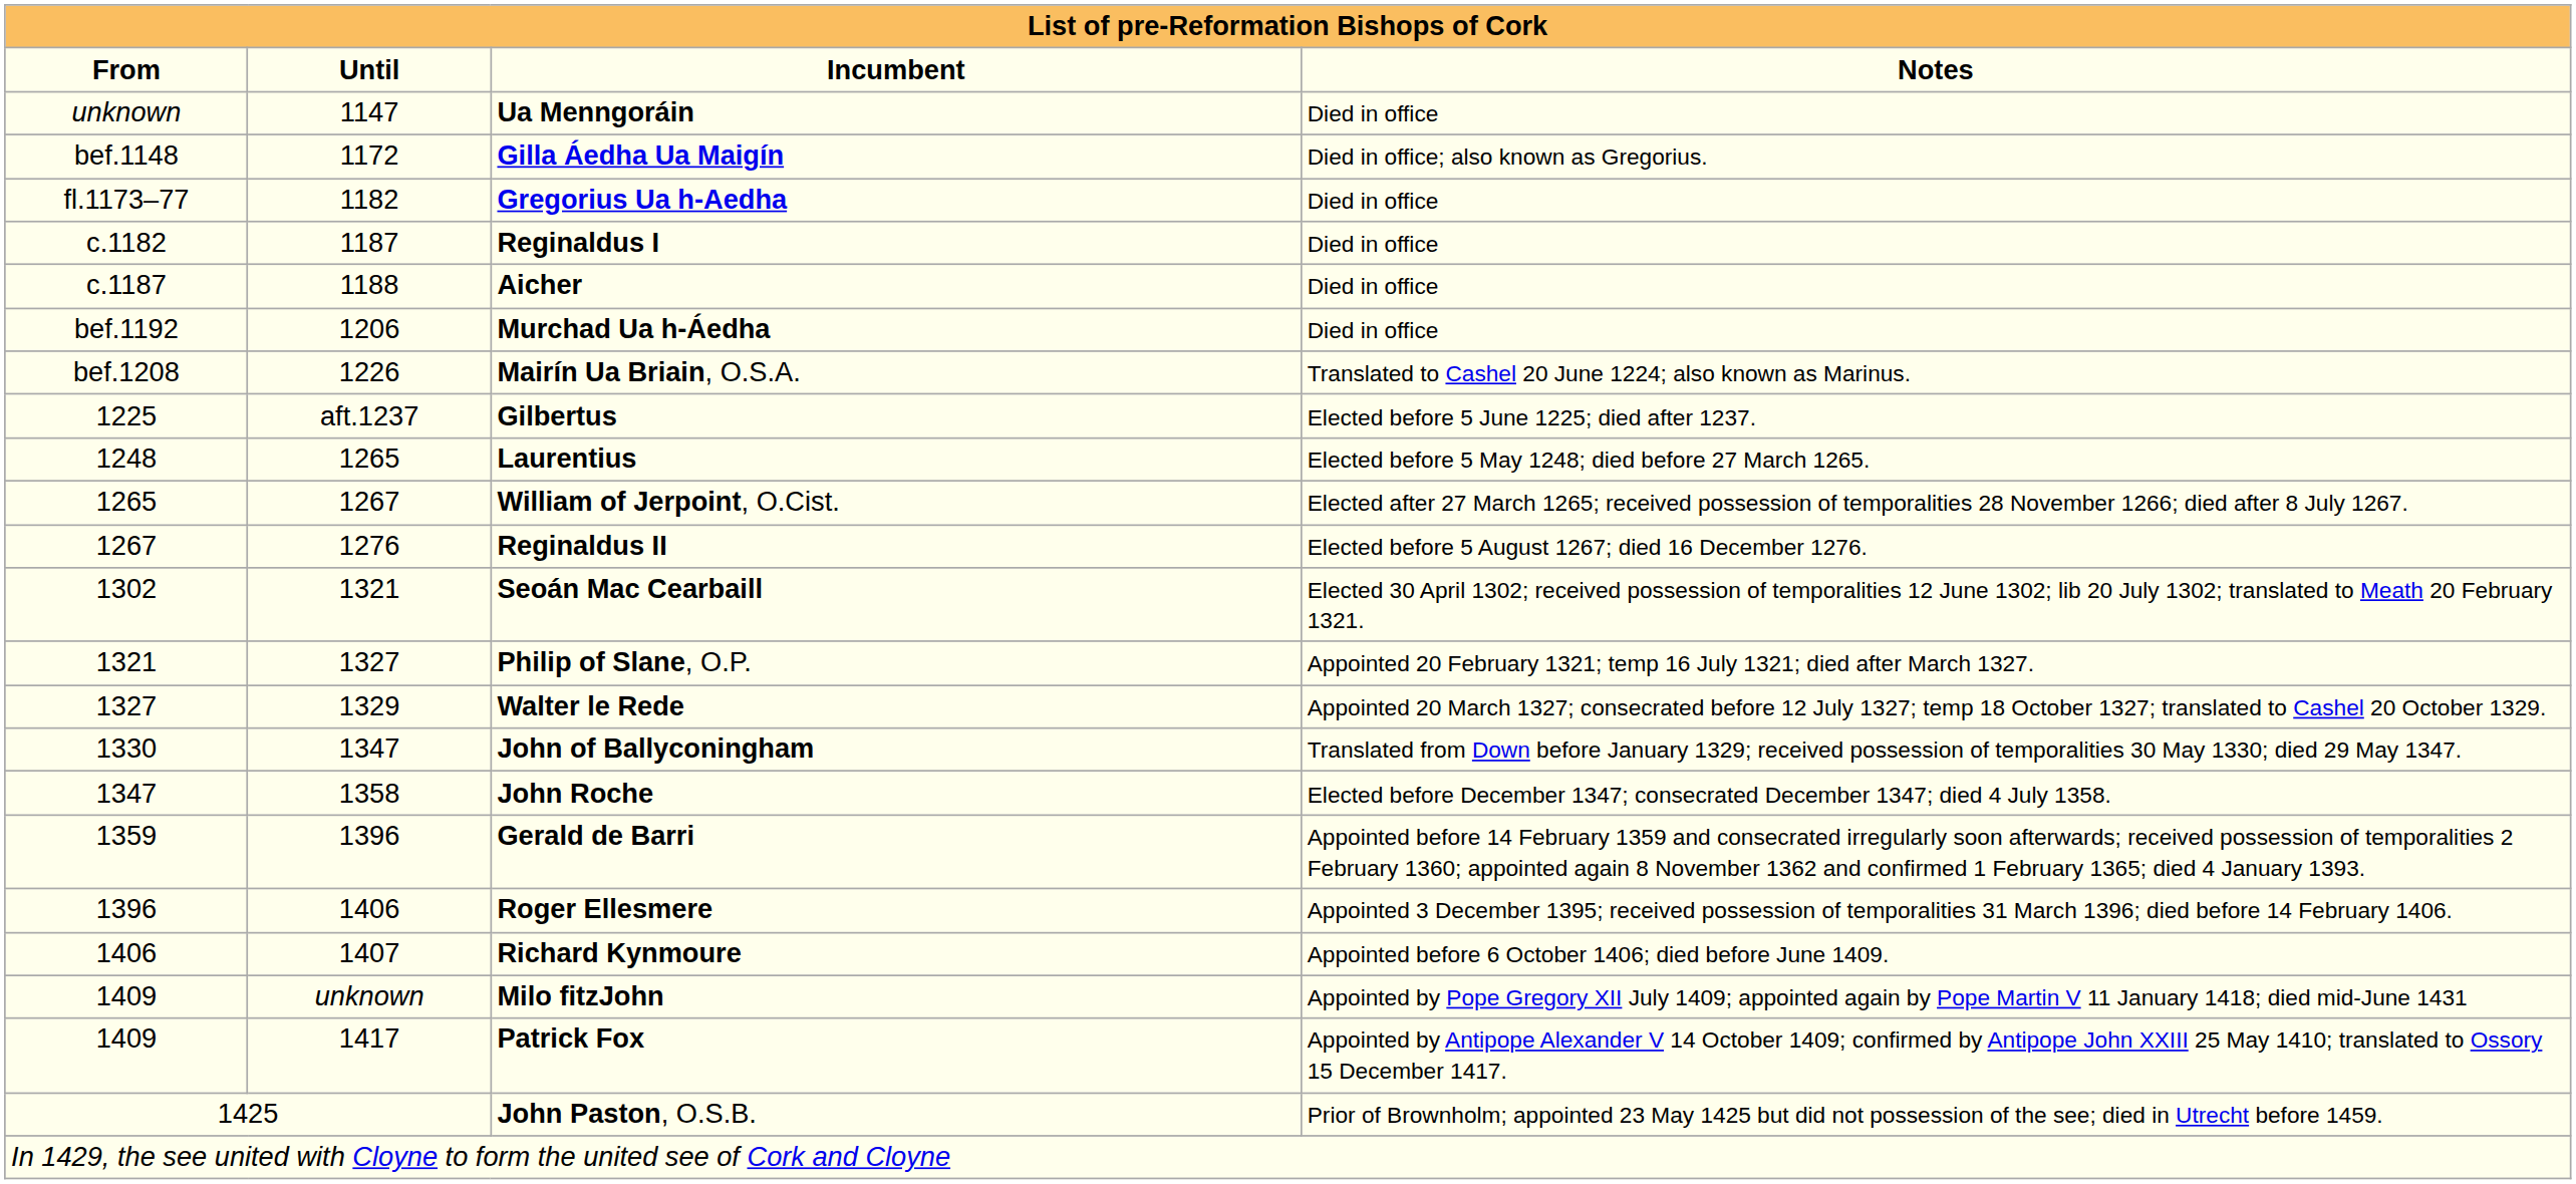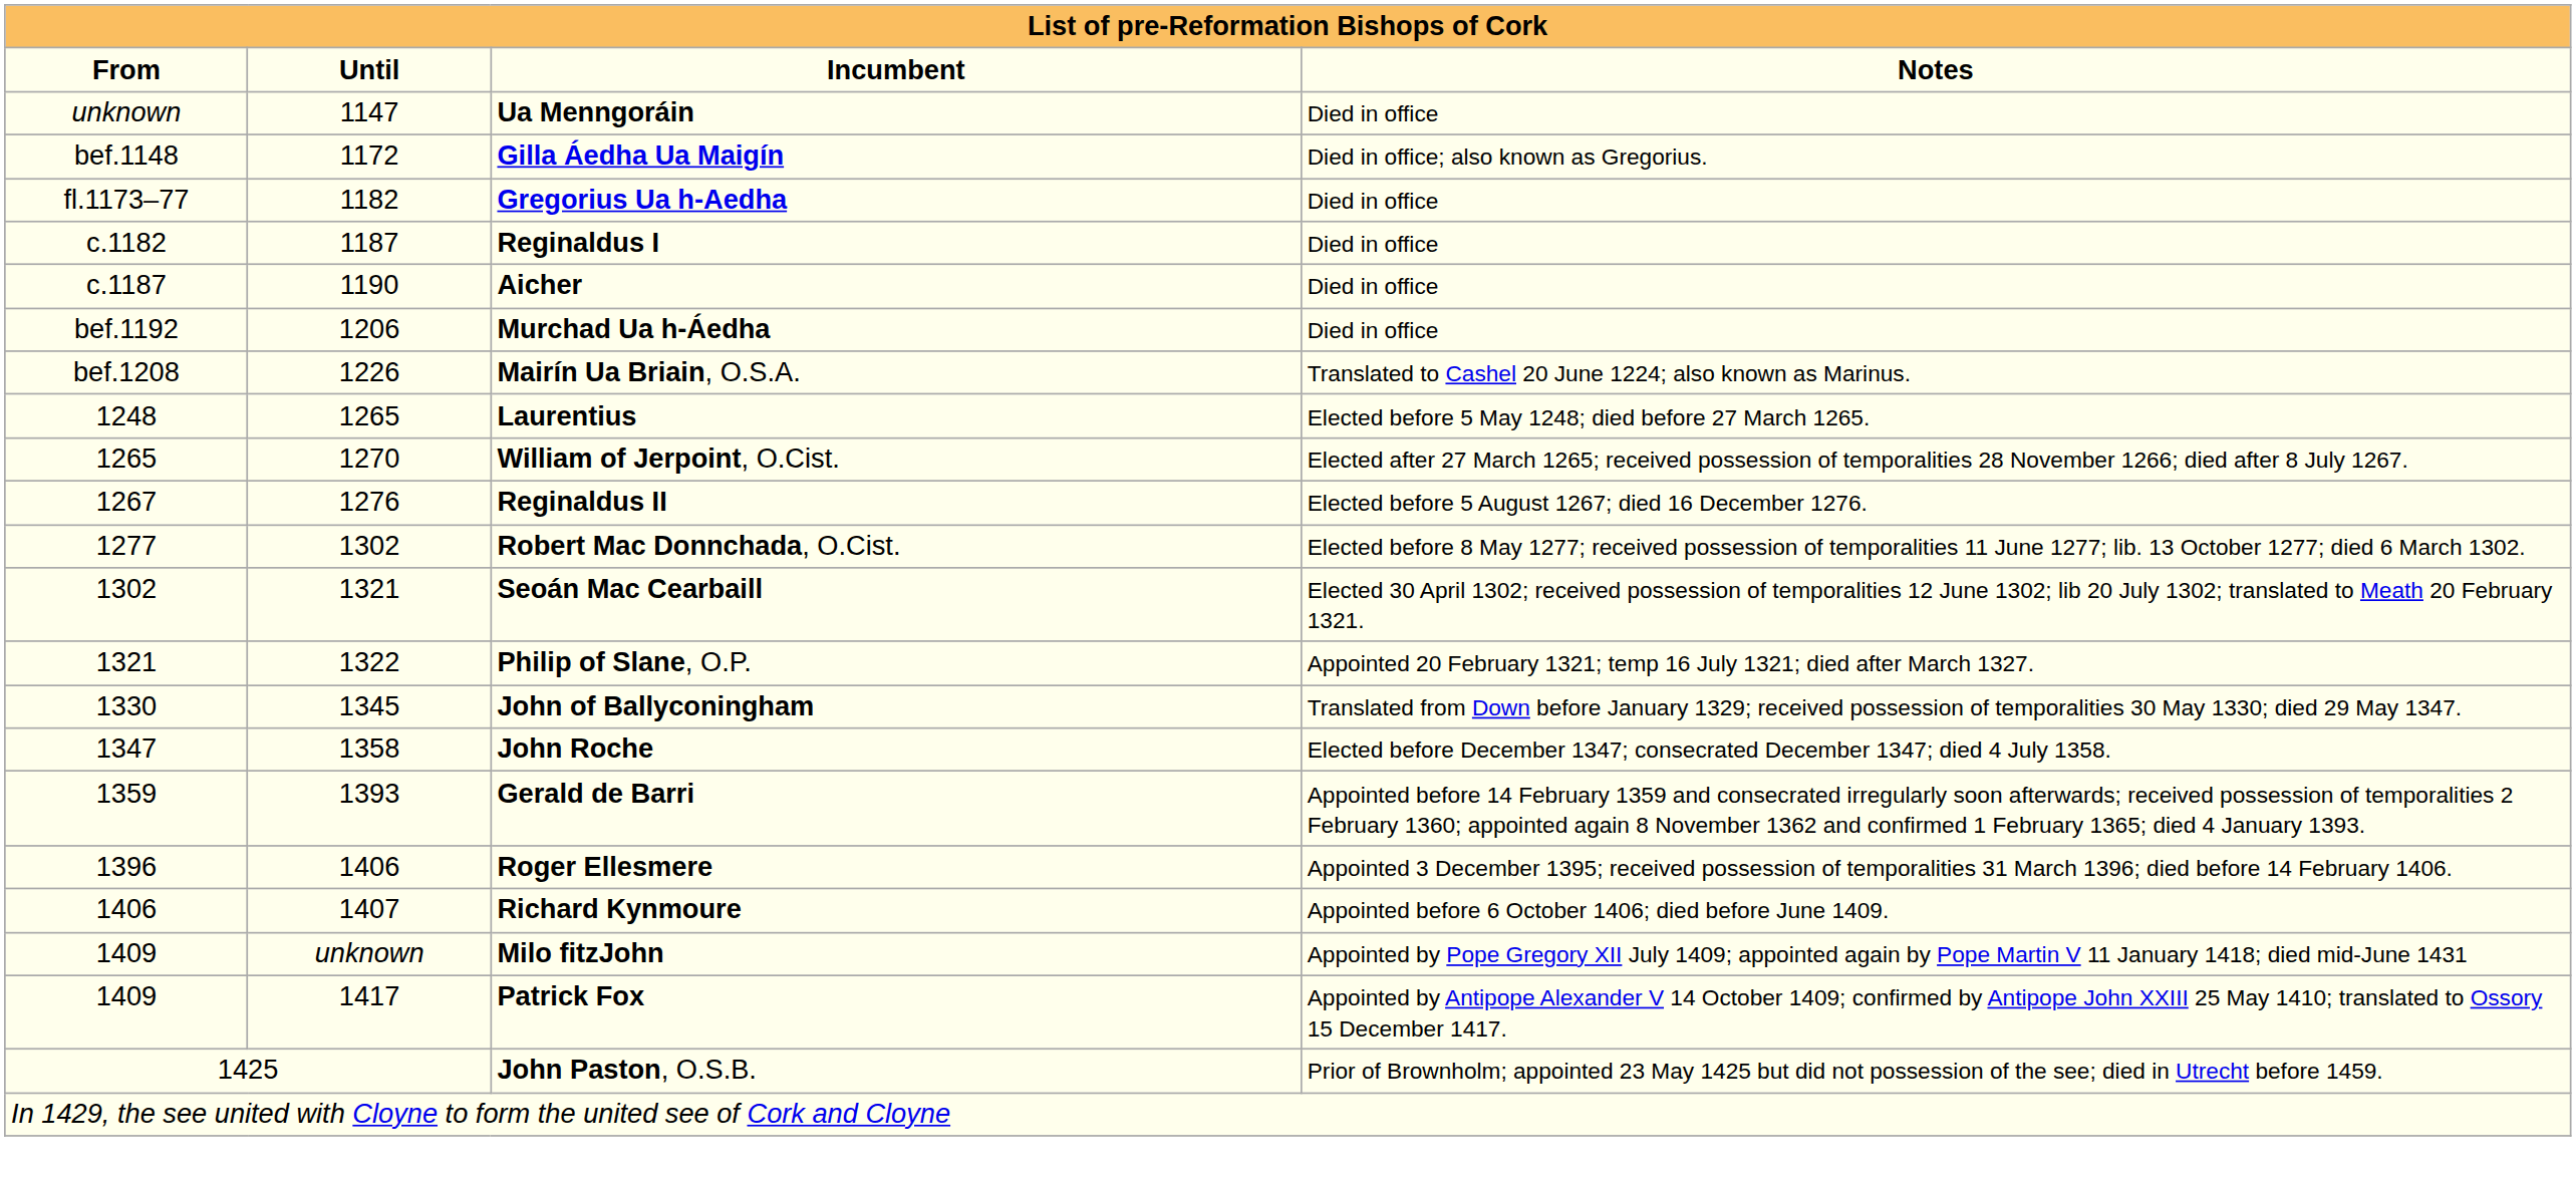Aicher | Until: 1188 -> 1190
- row: 1225 | aft.1237 | Gilbertus | Elected before 5 June 1225; died after 1237.
William of Jerpoint, O.Cist. | Until: 1267 -> 1270
+ row: 1277 | 1302 | Robert Mac Donnchada, O.Cist. | Elected before 8 May 1277; received possession of temporalities 11 June 1277; lib. 13 October 1277; died 6 March 1302.
Philip of Slane, O.P. | Until: 1327 -> 1322
- row: 1327 | 1329 | Walter le Rede | Appointed 20 March 1327; consecrated before 12 July 1327; temp 18 October 1327; translated to Cashel 20 October 1329.
John of Ballyconingham | Until: 1347 -> 1345
Gerald de Barri | Until: 1396 -> 1393
